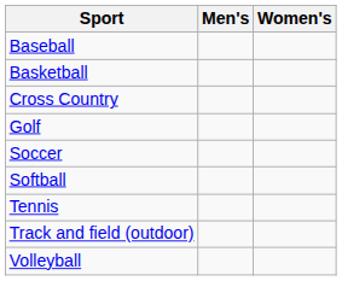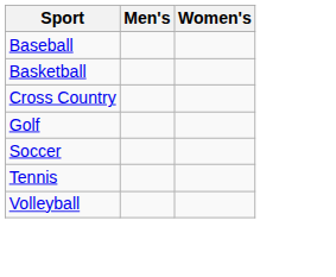- row: Softball
- row: Track and field (outdoor)
